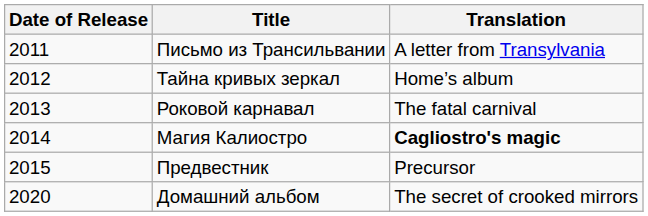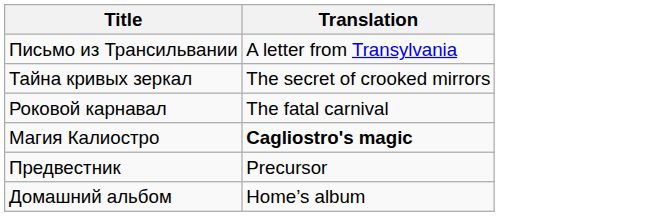- column: Date of Release | 2011 | 2012 | 2013 | 2014 | 2015 | 2020
Тайна кривых зеркал | Translation: Home’s album -> The secret of crooked mirrors
Домашний альбом | Translation: The secret of crooked mirrors -> Home’s album
